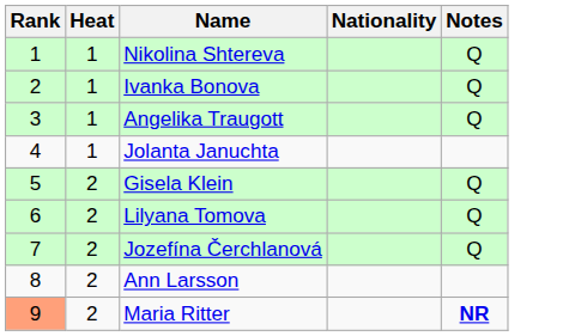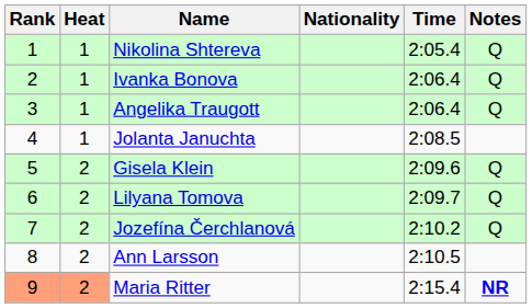+ column: Time | 2:05.4 | 2:06.4 | 2:06.4 | 2:08.5 | 2:09.6 | 2:09.7 | 2:10.2 | 2:10.5 | 2:15.4
Maria Ritter | Heat: no background -> lightsalmon background
